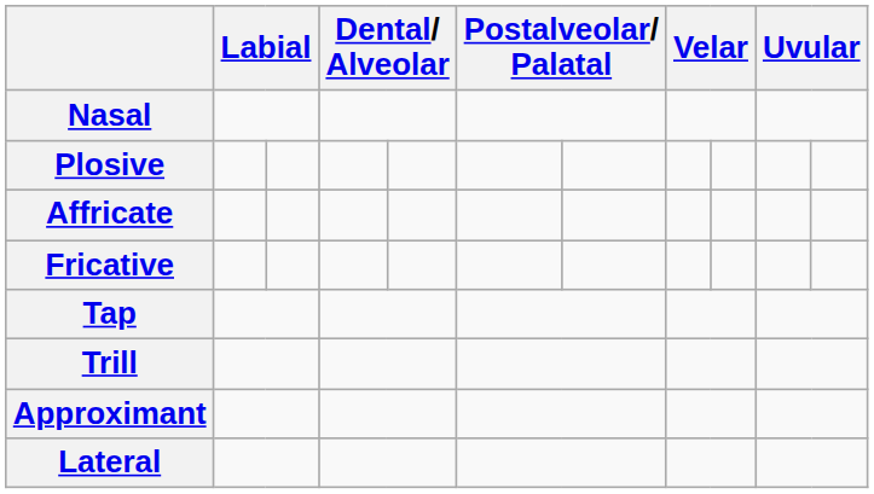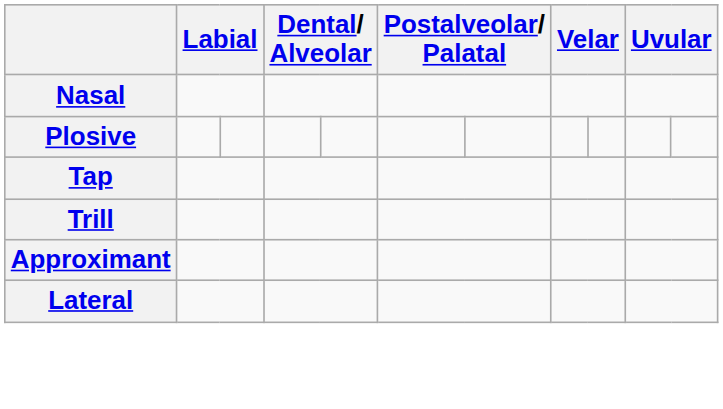- row: Affricate
- row: Fricative
